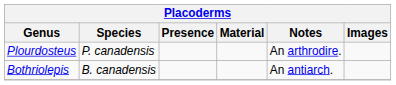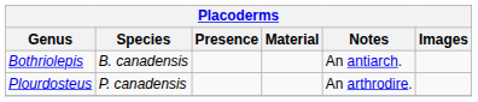rows swapped: Bothriolepis <-> Plourdosteus
